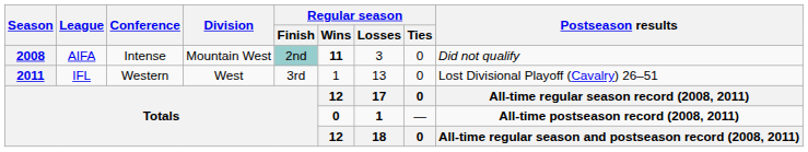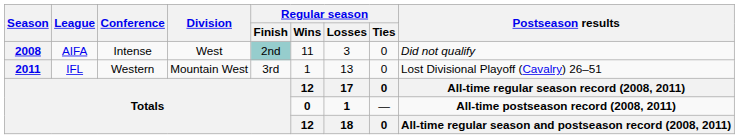2008 | Division: Mountain West -> West
2008 | Regular season / Wins: bold -> normal
2011 | Division: West -> Mountain West
